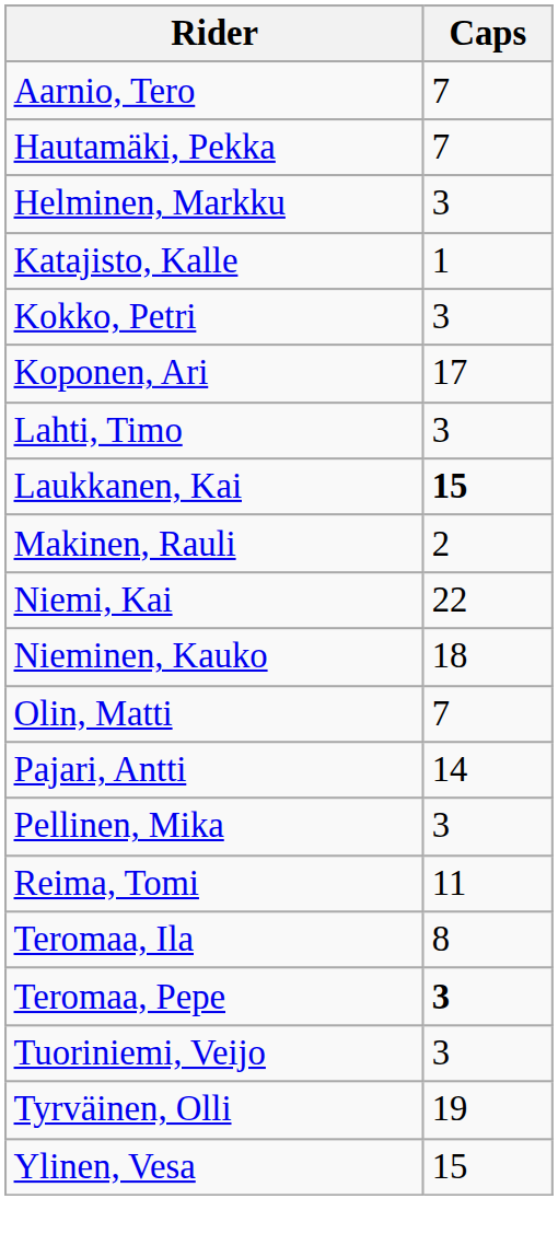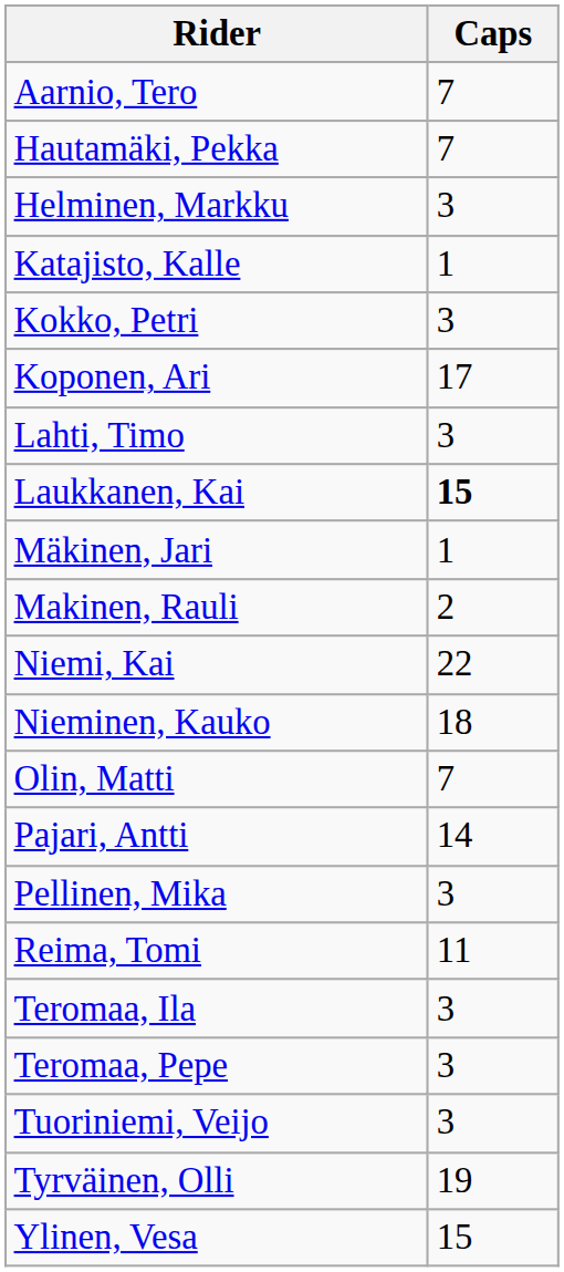+ row: Mäkinen, Jari | 1
Teromaa, Ila | Caps: 8 -> 3
Teromaa, Pepe | Caps: bold -> normal
